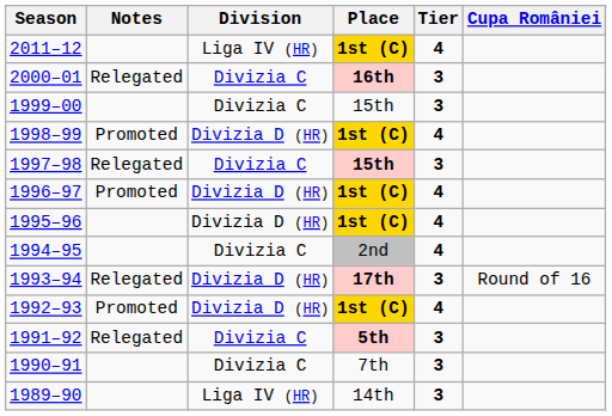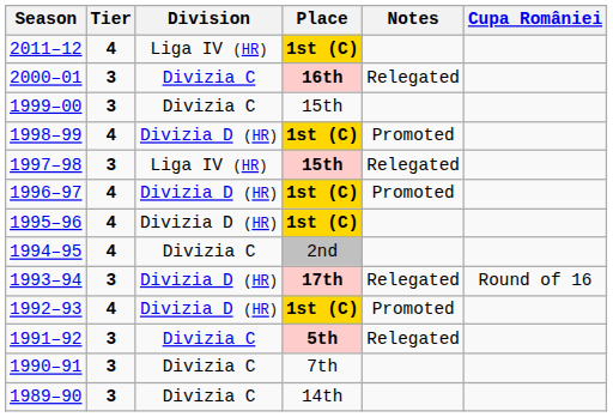columns swapped: Tier <-> Notes
1997–98 | Division: Divizia C -> Liga IV (HR)
1989–90 | Division: Liga IV (HR) -> Divizia C
